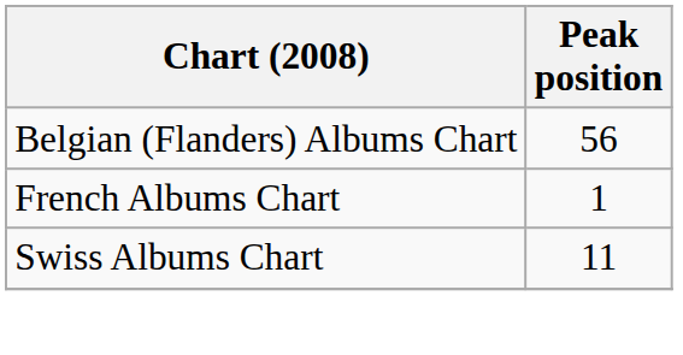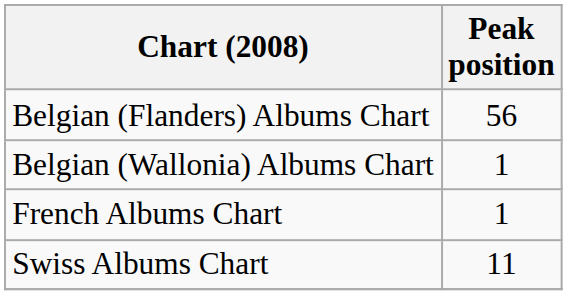+ row: Belgian (Wallonia) Albums Chart | 1
